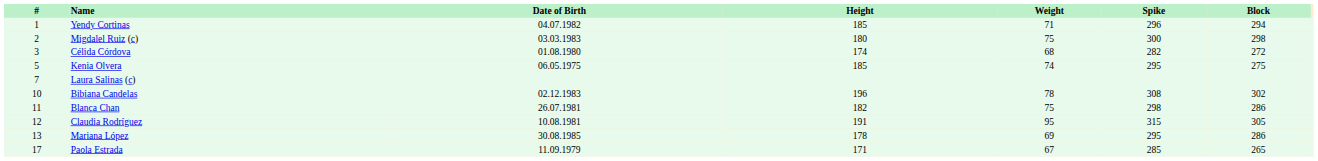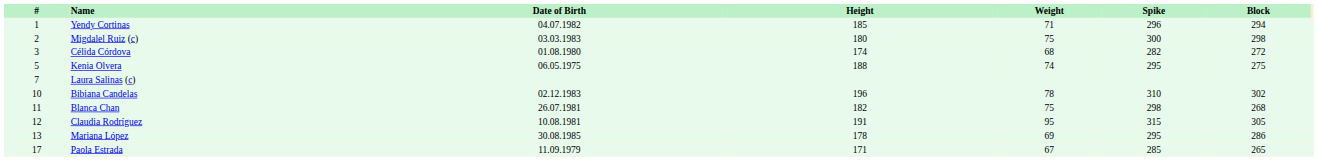Kenia Olvera | Height: 185 -> 188
Bibiana Candelas | Spike: 308 -> 310
Blanca Chan | Block: 286 -> 268
